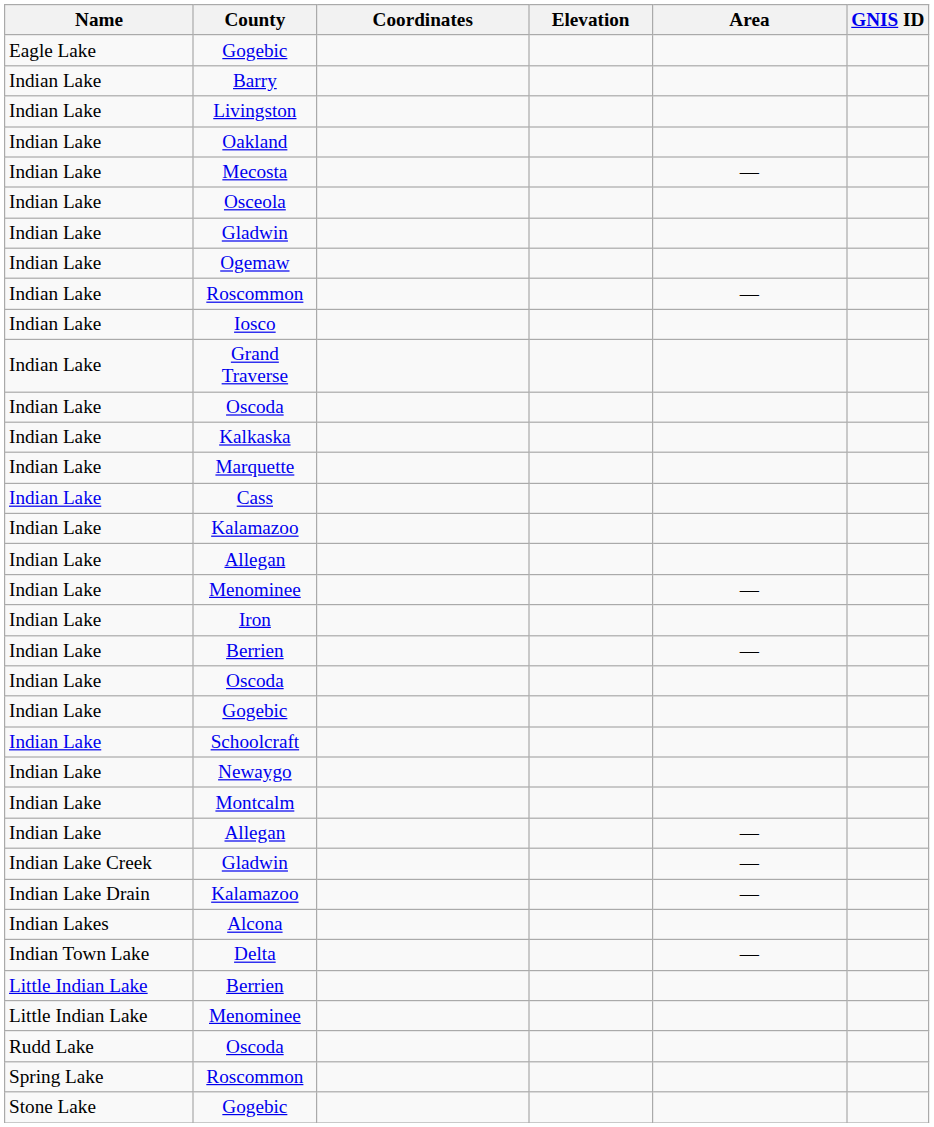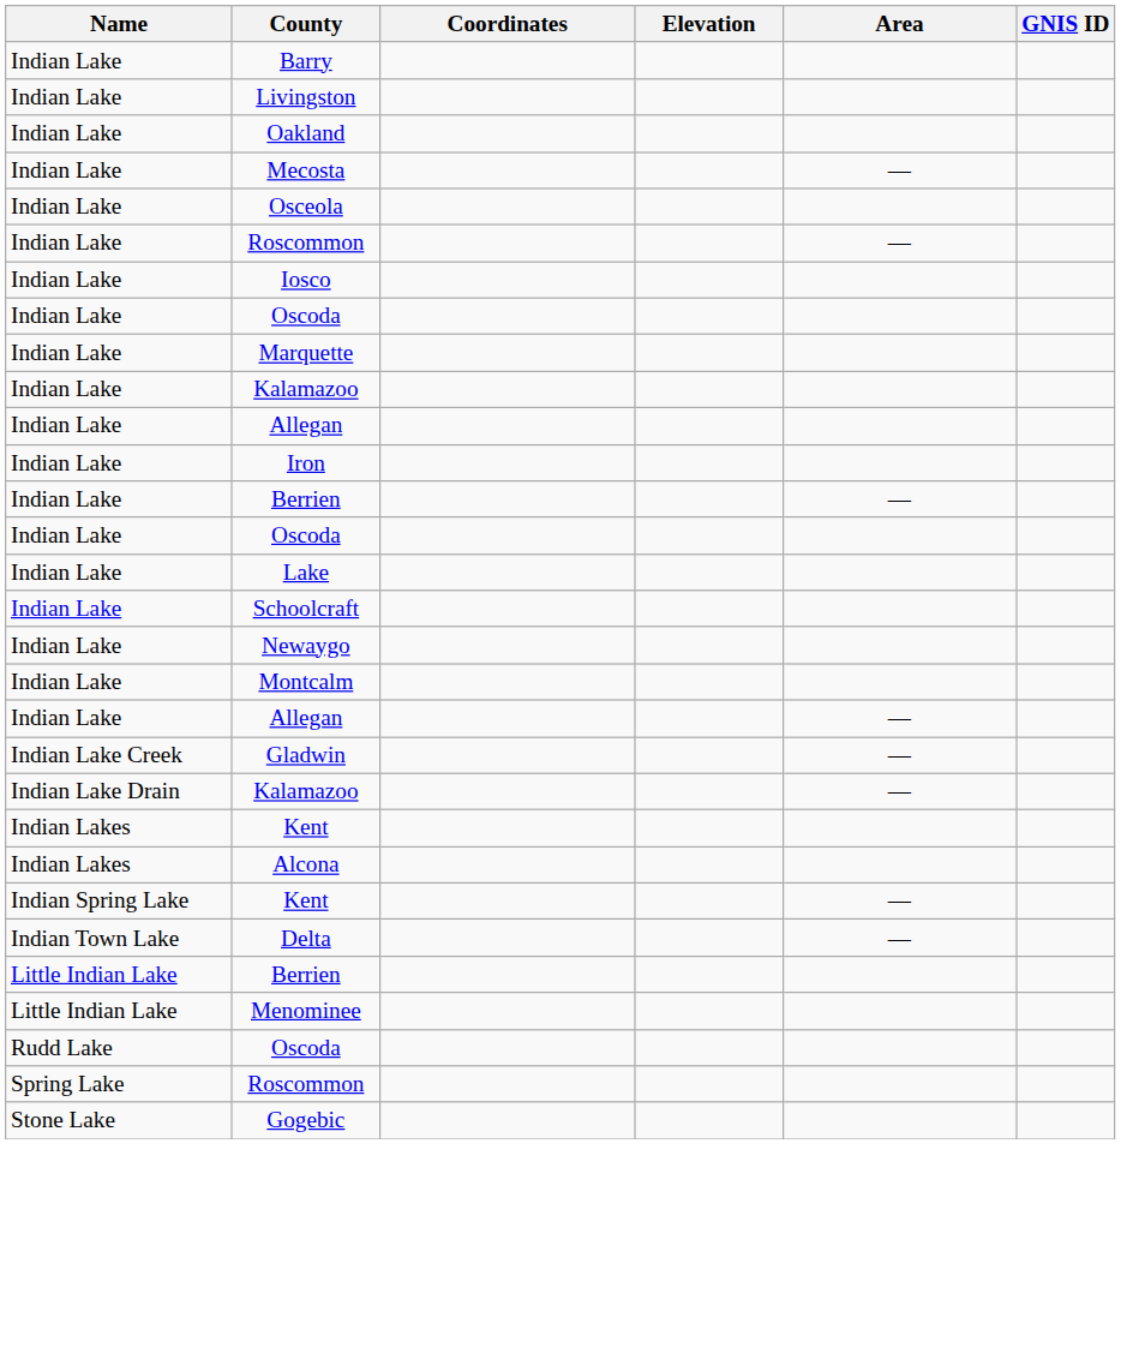- row: Eagle Lake | Gogebic
- row: Indian Lake | Gladwin
- row: Indian Lake | Ogemaw
- row: Indian Lake | Grand Traverse
- row: Indian Lake | Kalkaska
- row: Indian Lake | Cass
- row: Indian Lake | Menominee | —
- row: Indian Lake | Gogebic
+ row: Indian Lake | Lake
+ row: Indian Lakes | Kent
+ row: Indian Spring Lake | Kent | —
